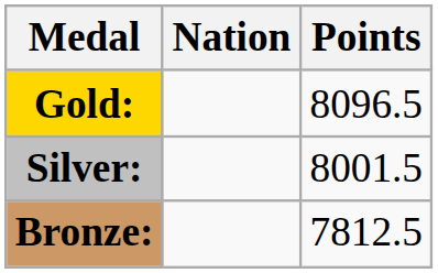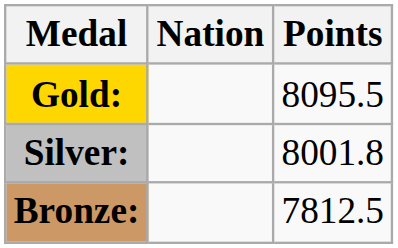Gold: | Points: 8096.5 -> 8095.5
Silver: | Points: 8001.5 -> 8001.8
